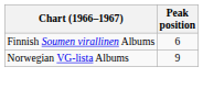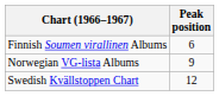+ row: Swedish Kvällstoppen Chart | 12
